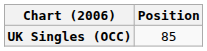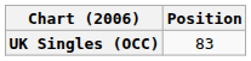UK Singles (OCC) | Position: 85 -> 83
